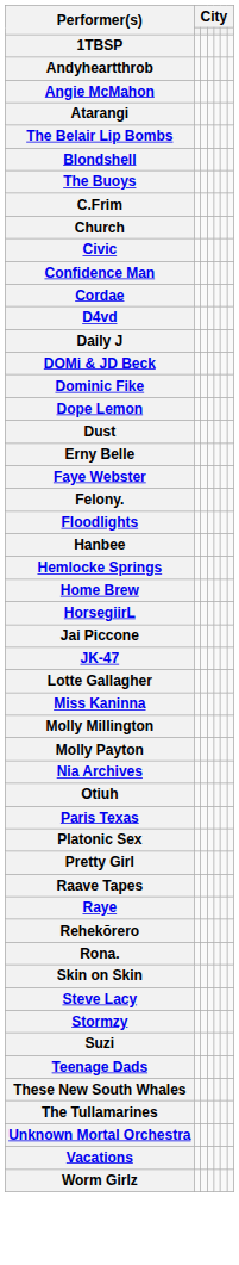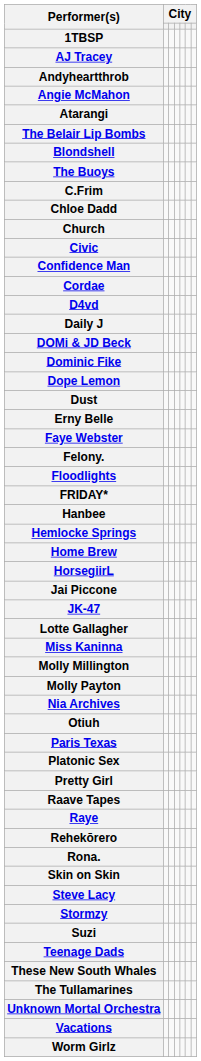+ row: AJ Tracey
+ row: Chloe Dadd
+ row: FRIDAY*
